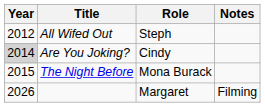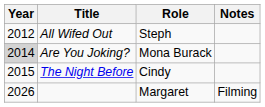Are You Joking? | Role: Cindy -> Mona Burack
The Night Before | Role: Mona Burack -> Cindy
